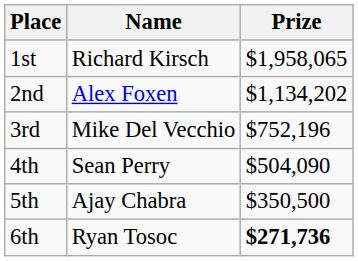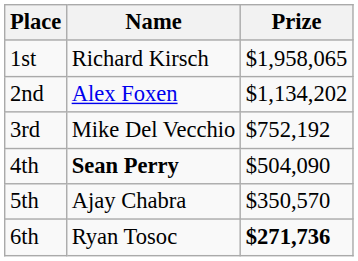3rd | Prize: $752,196 -> $752,192
4th | Name: normal -> bold
5th | Prize: $350,500 -> $350,570
